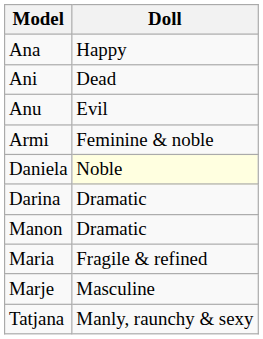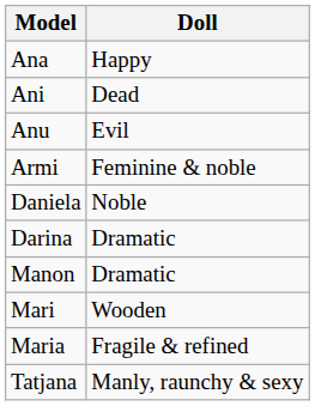Daniela | Doll: lightyellow background -> no background
+ row: Mari | Wooden
- row: Marje | Masculine
